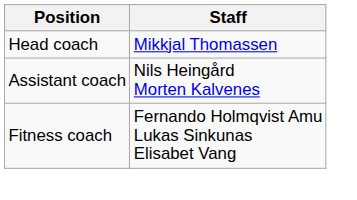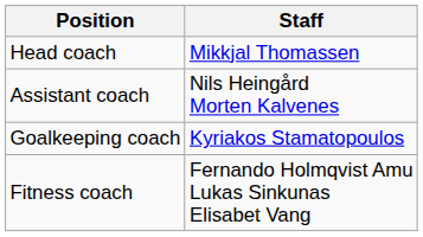+ row: Goalkeeping coach | Kyriakos Stamatopoulos
